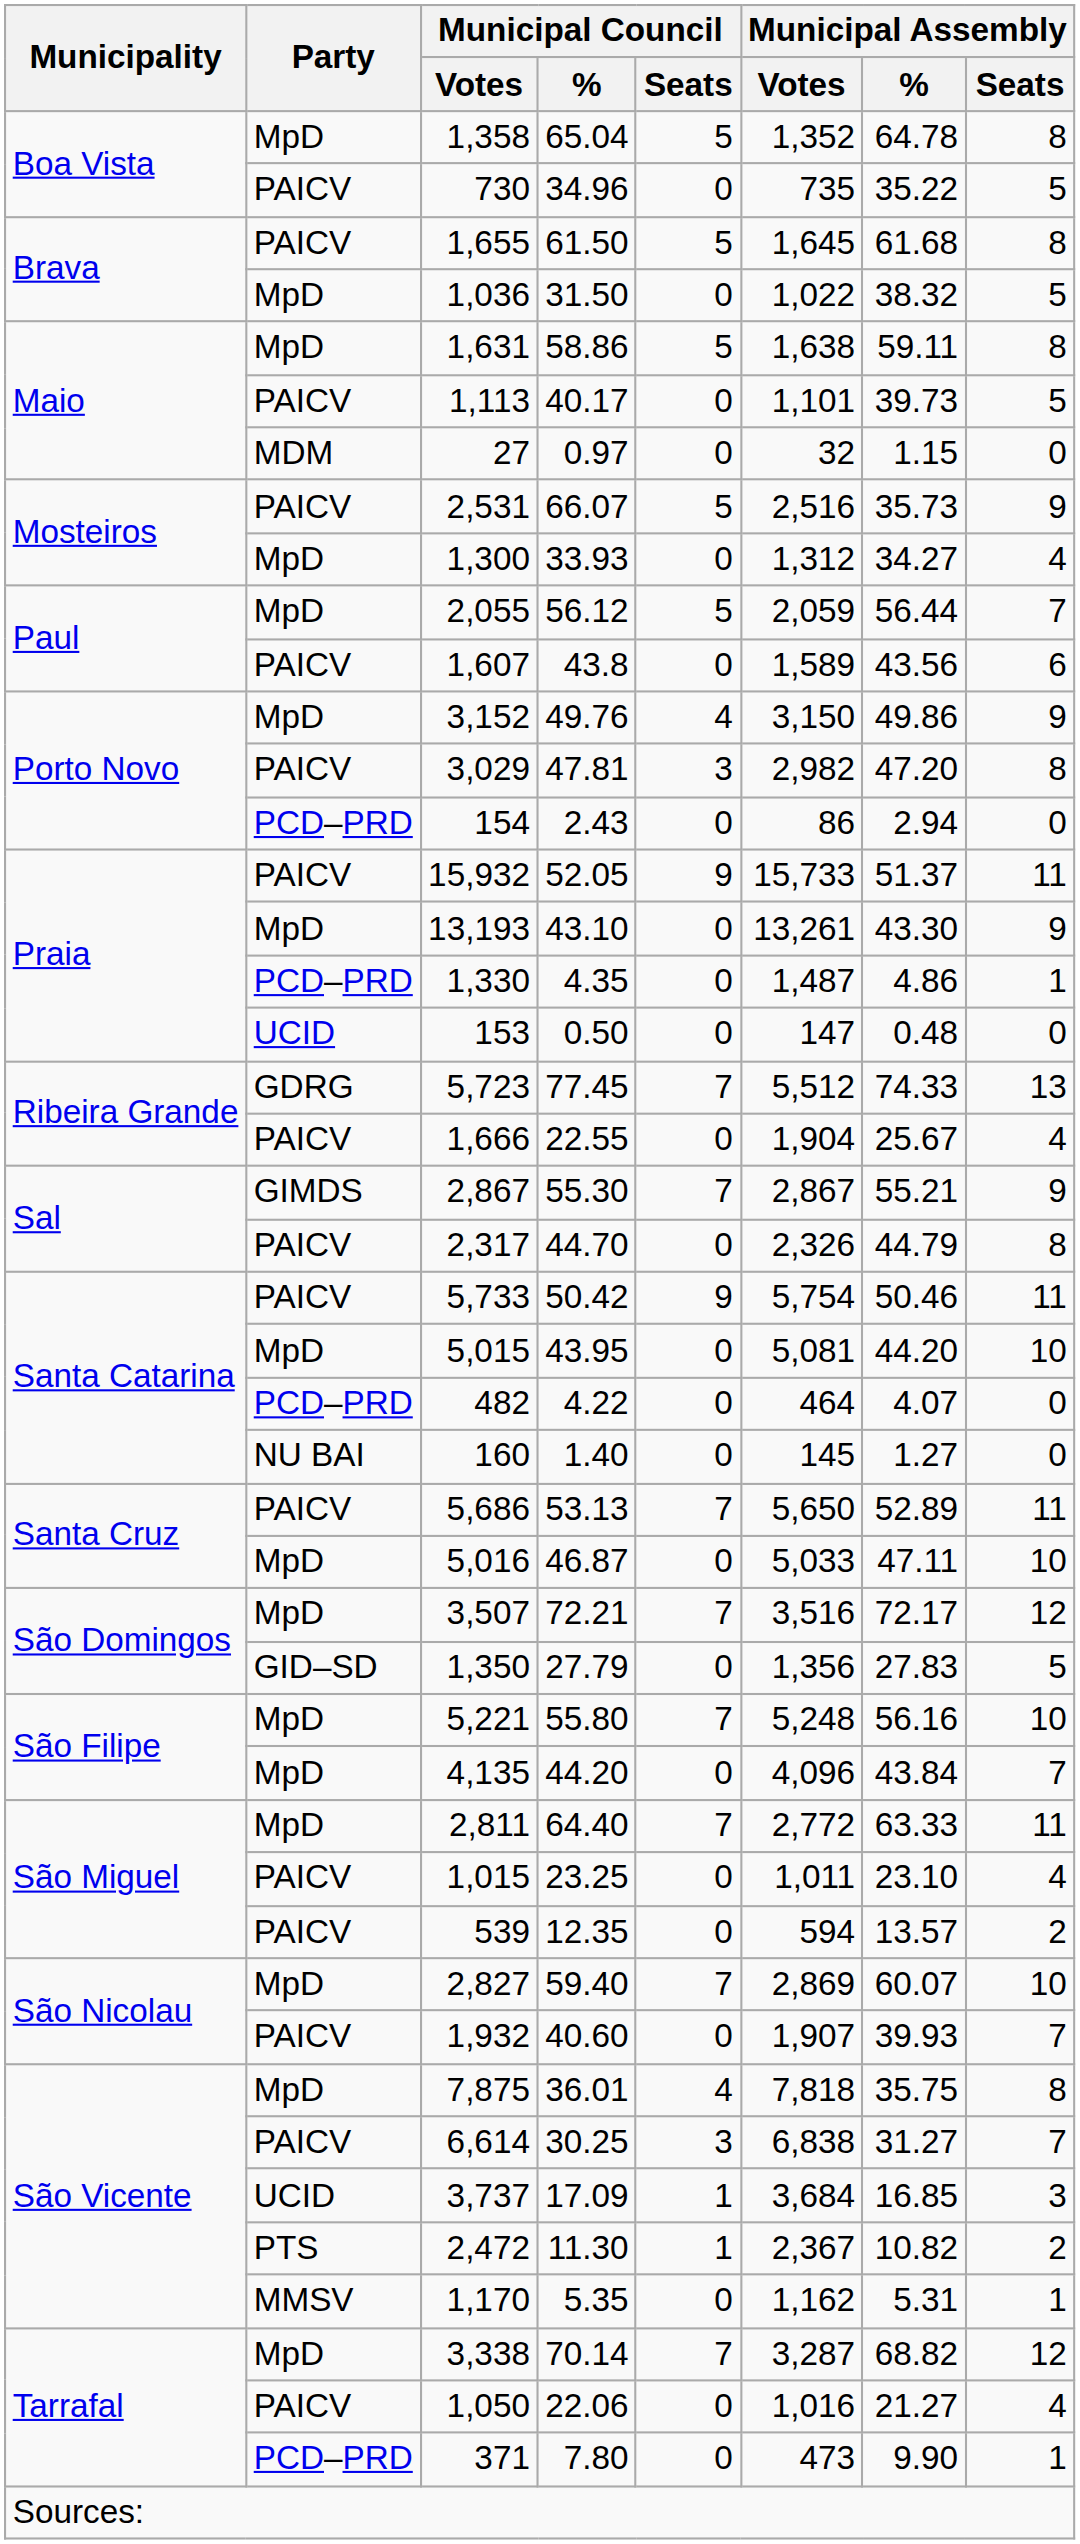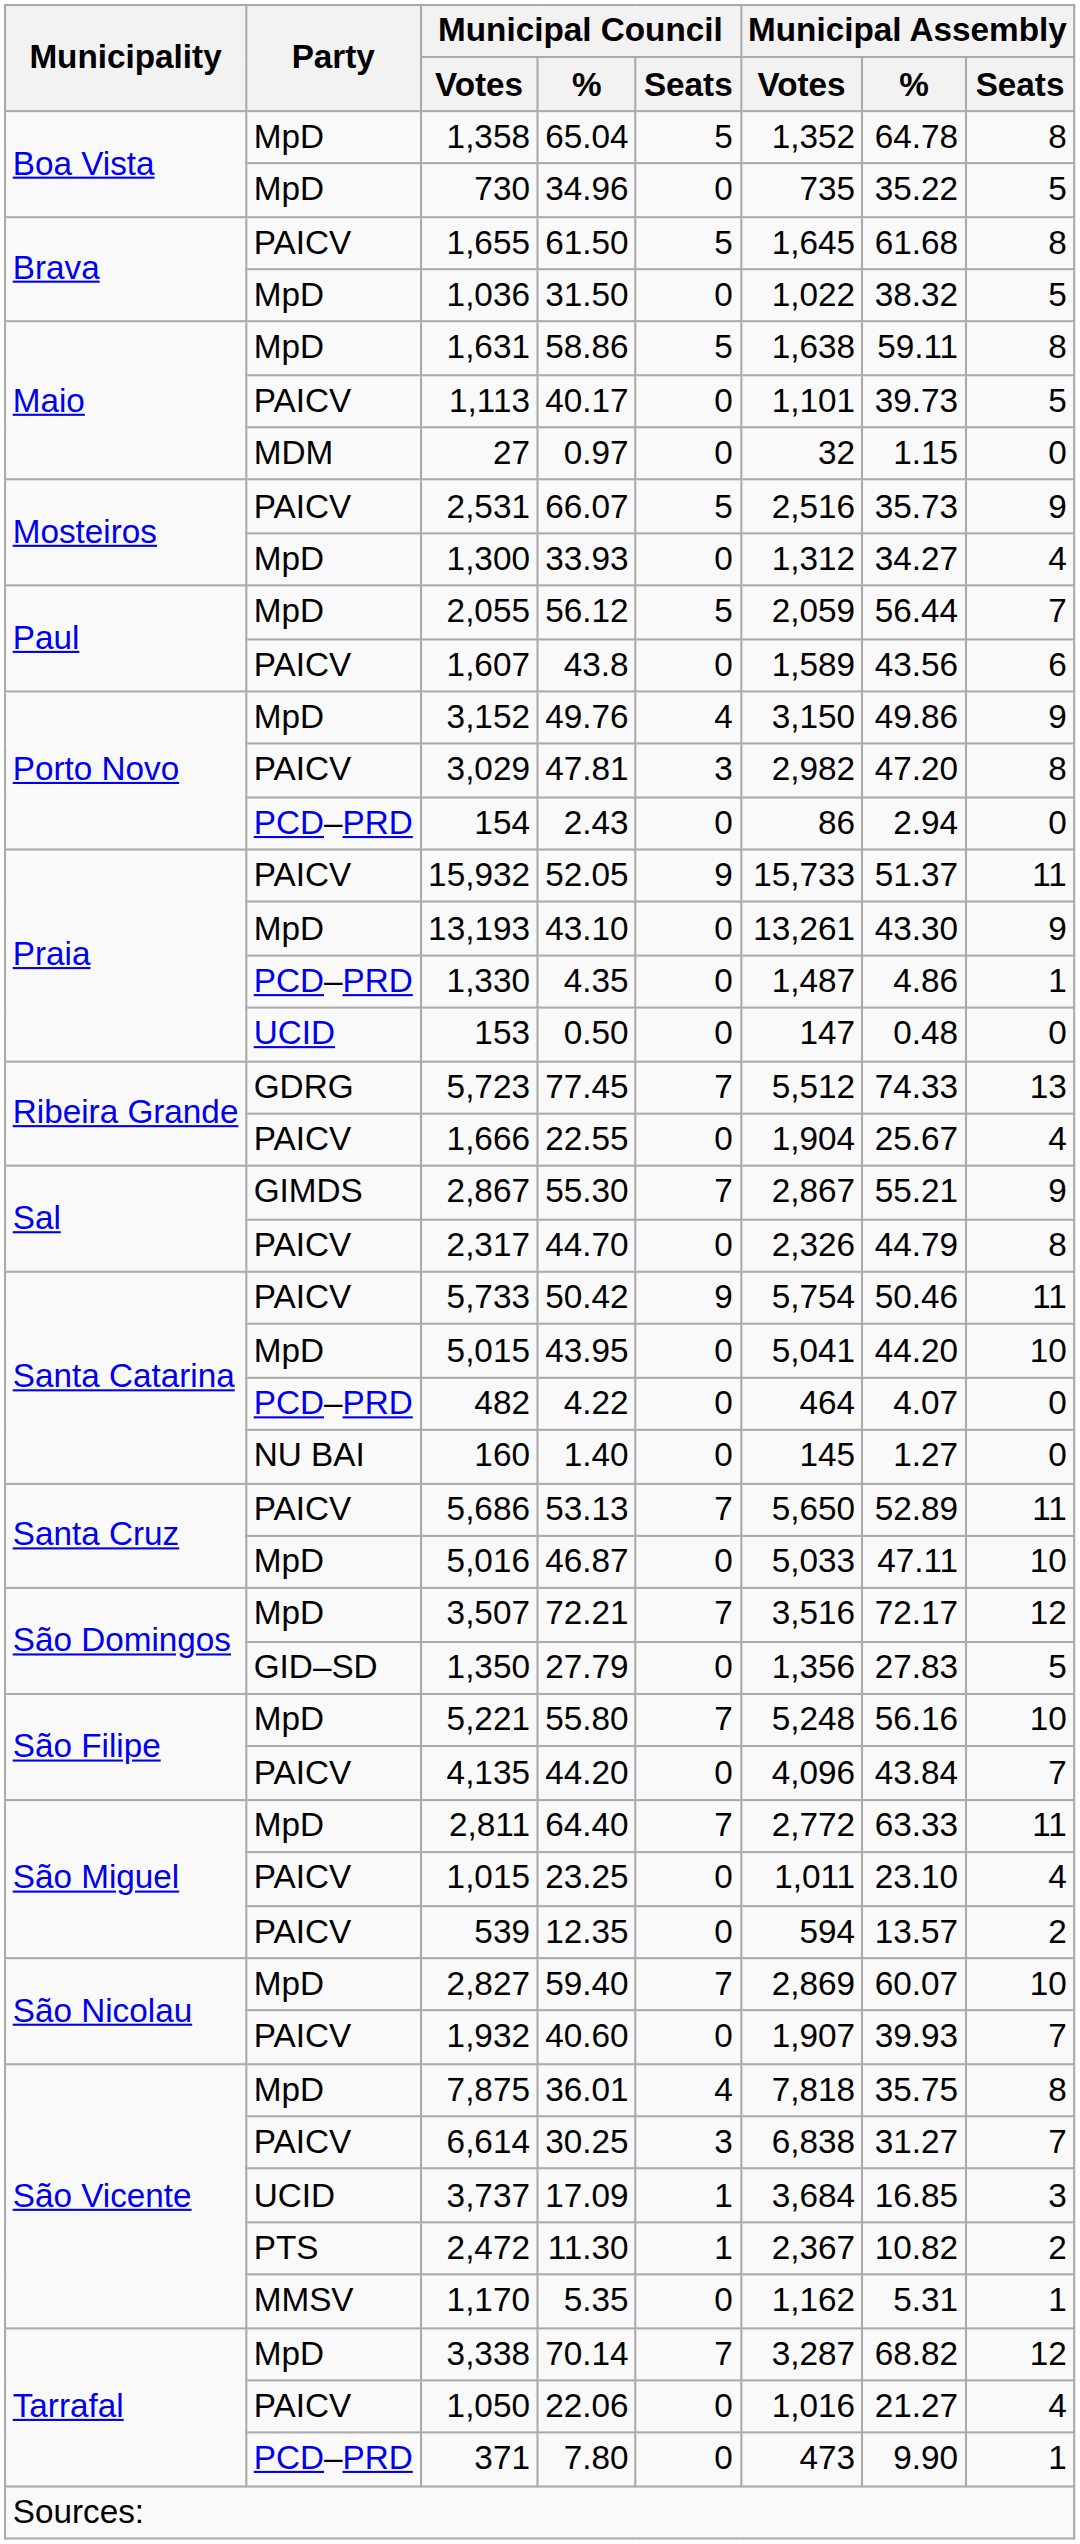730 | Party: PAICV -> MpD
5,015 | Municipal Assembly / Votes: 5,081 -> 5,041
4,135 | Party: MpD -> PAICV
